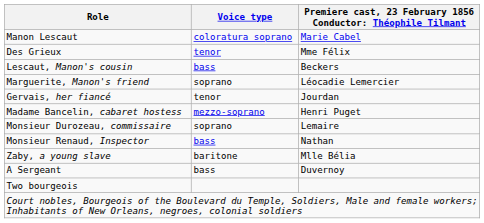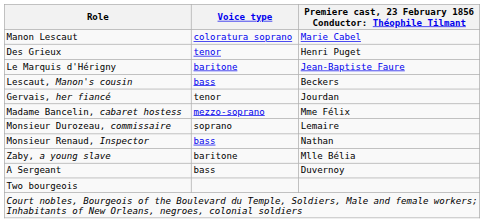Des Grieux | column 3: Mme Félix -> Henri Puget
+ row: Le Marquis d'Hérigny | baritone | Jean-Baptiste Faure
- row: Marguerite, Manon's friend | soprano | Léocadie Lemercier
Madame Bancelin, cabaret hostess | column 3: Henri Puget -> Mme Félix
